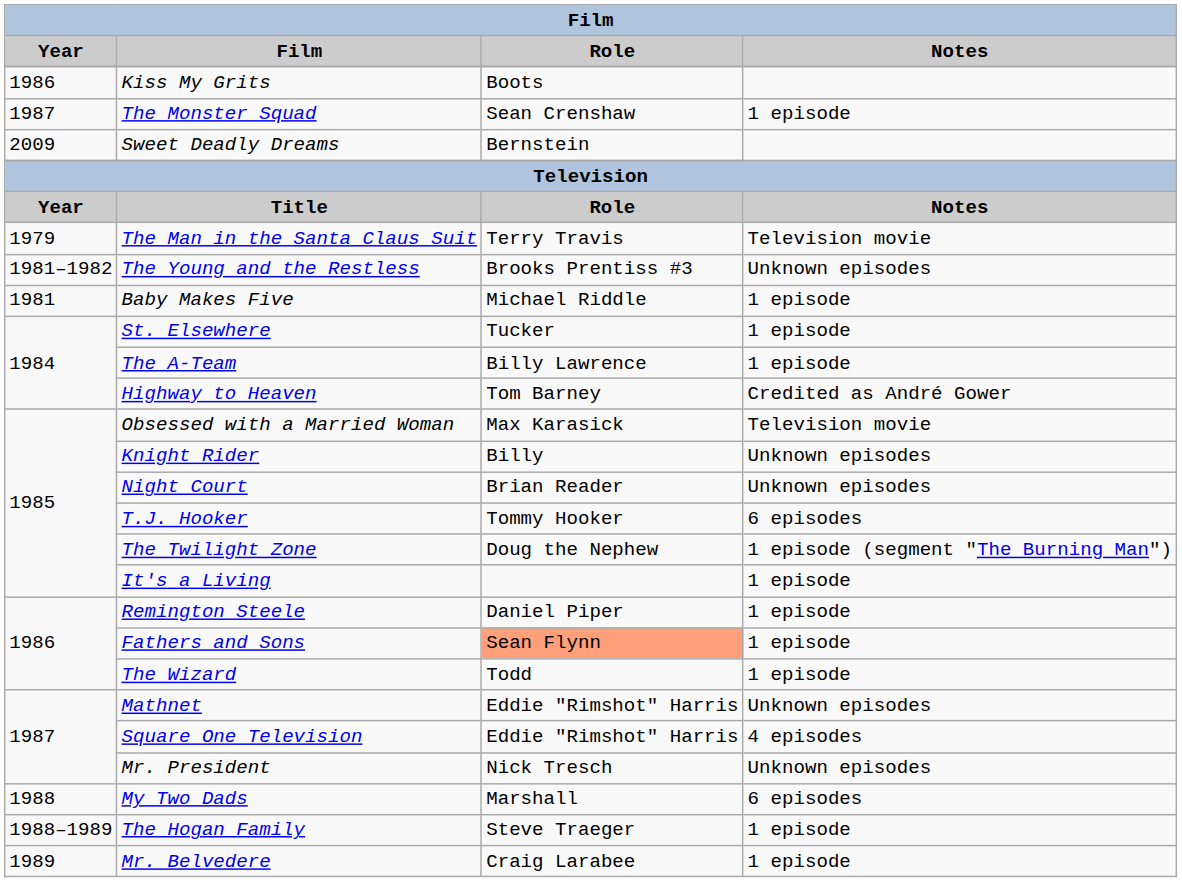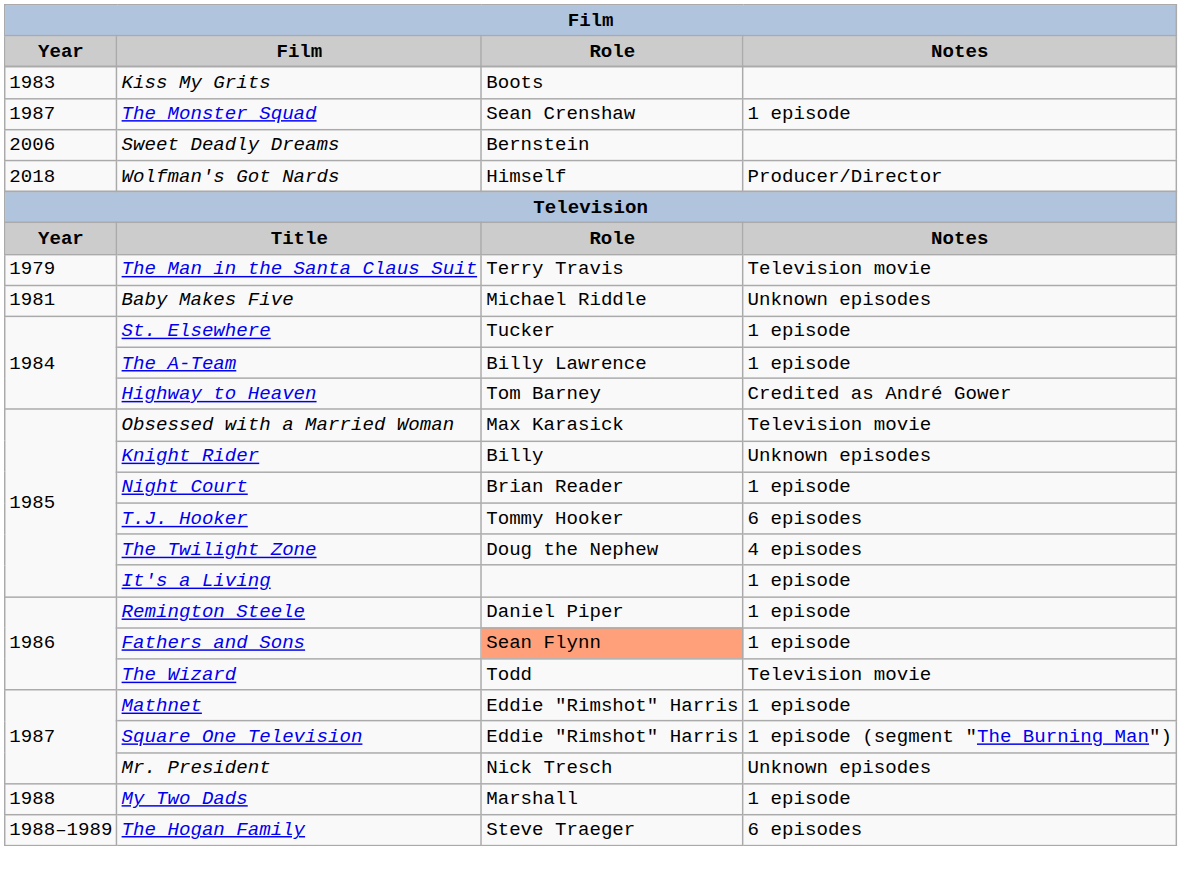Kiss My Grits | Year: 1986 -> 1983
Sweet Deadly Dreams | Year: 2009 -> 2006
+ row: 2018 | Wolfman's Got Nards | Himself | Producer/Director
- row: 1981–1982 | The Young and the Restless | Brooks Prentiss #3 | Unknown episodes
Baby Makes Five | Notes: 1 episode -> Unknown episodes
Night Court | Notes: Unknown episodes -> 1 episode
The Twilight Zone | Notes: 1 episode (segment "The Burning Man") -> 4 episodes
The Wizard | Notes: 1 episode -> Television movie
Mathnet | Notes: Unknown episodes -> 1 episode
Square One Television | Notes: 4 episodes -> 1 episode (segment "The Burning Man")
My Two Dads | Notes: 6 episodes -> 1 episode
The Hogan Family | Notes: 1 episode -> 6 episodes
- row: 1989 | Mr. Belvedere | Craig Larabee | 1 episode
